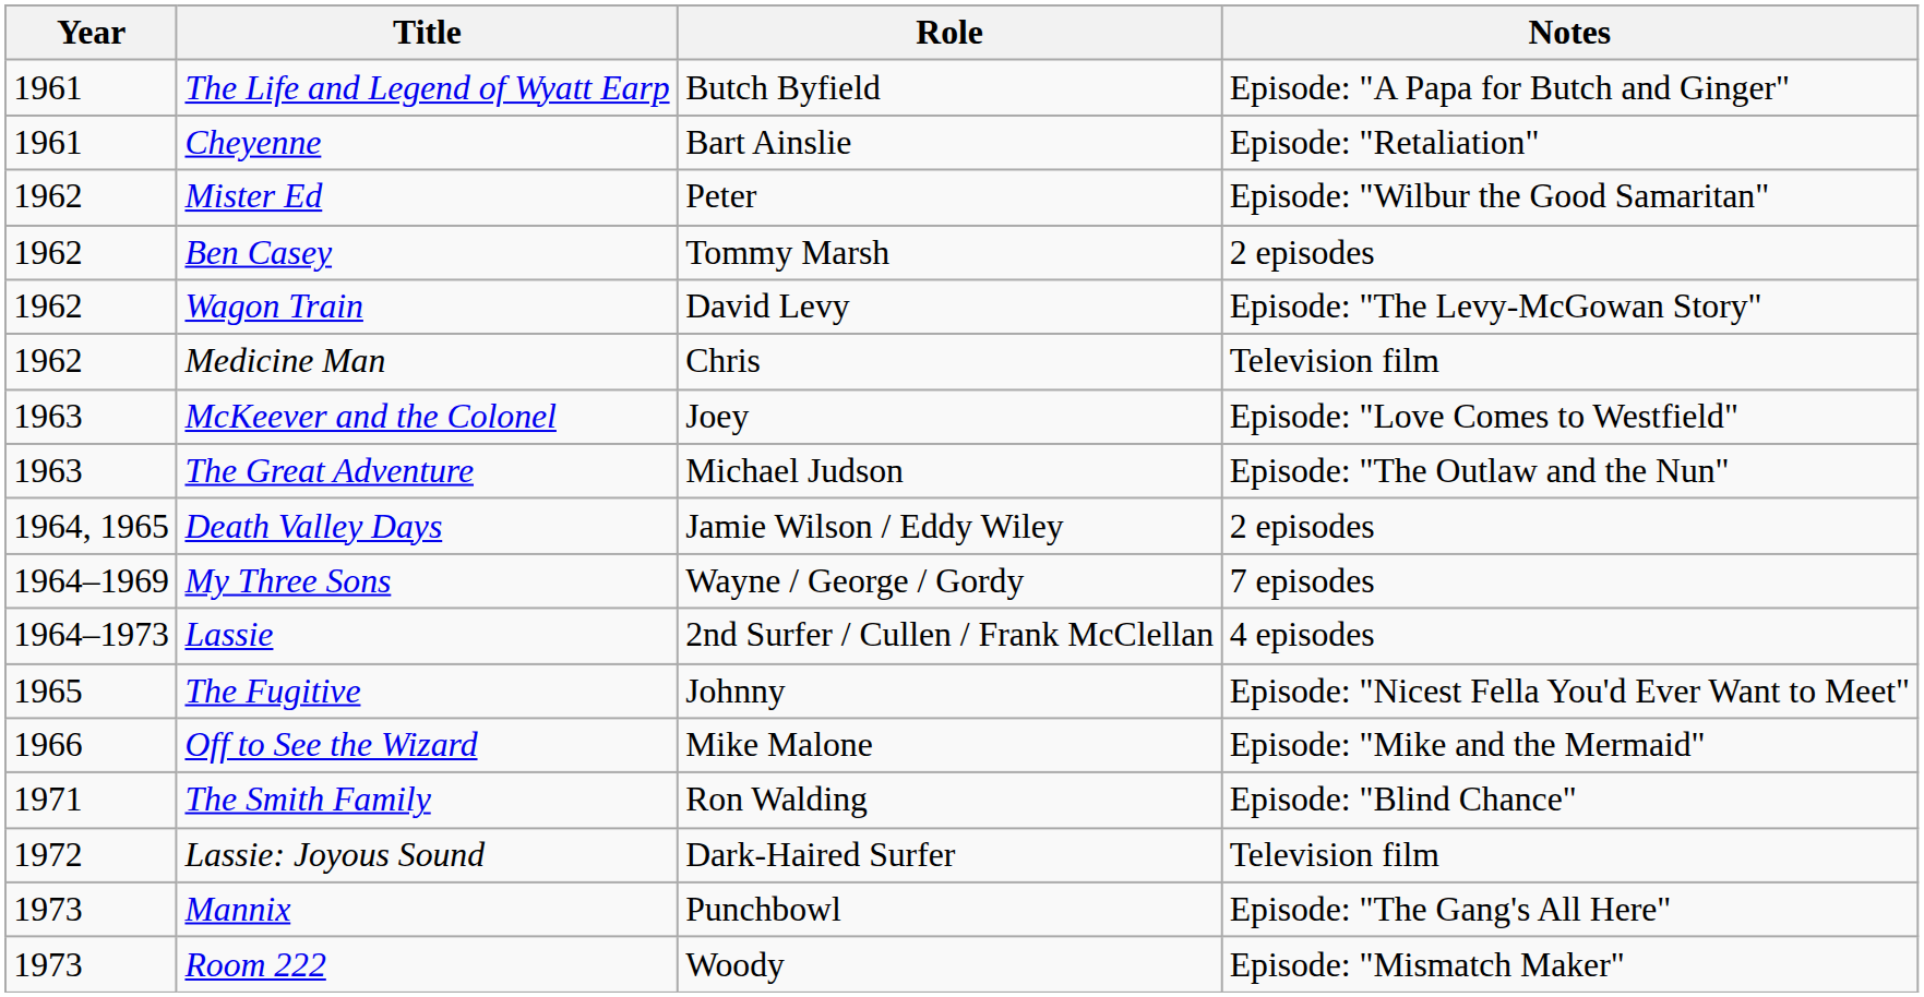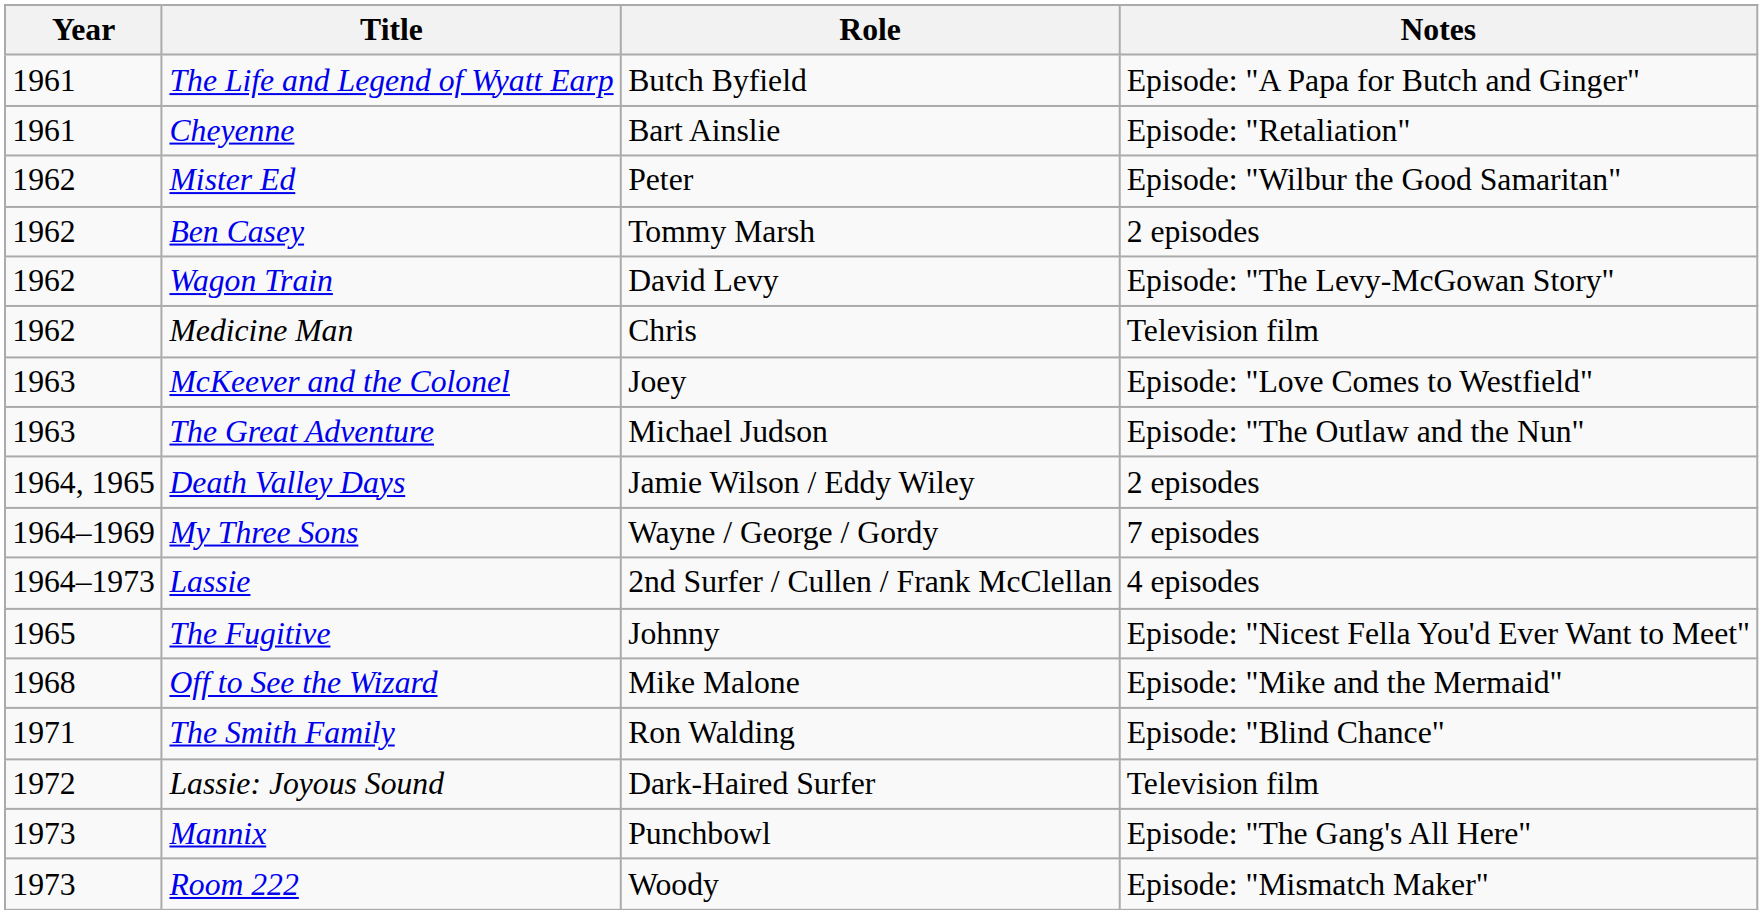Off to See the Wizard | Year: 1966 -> 1968
